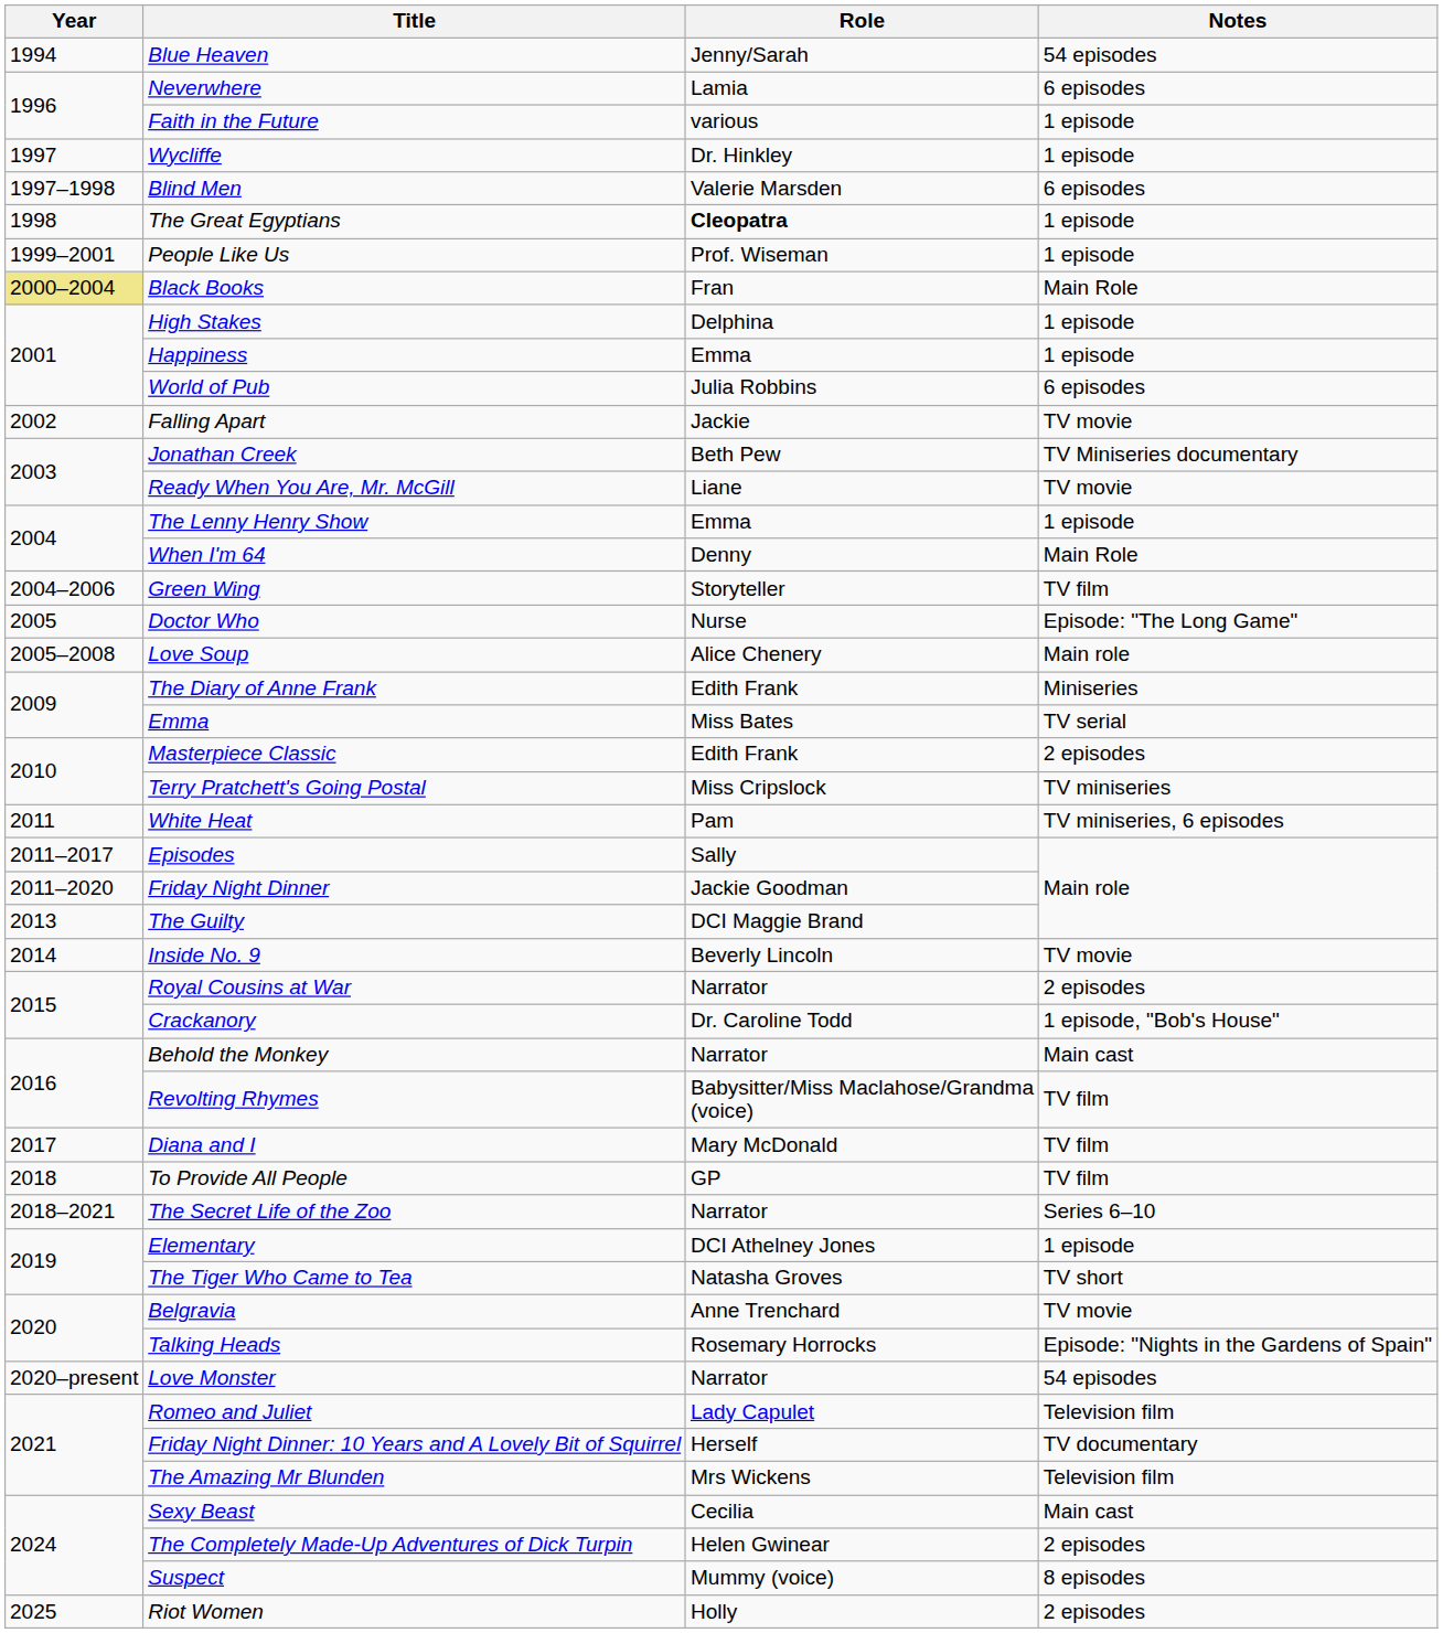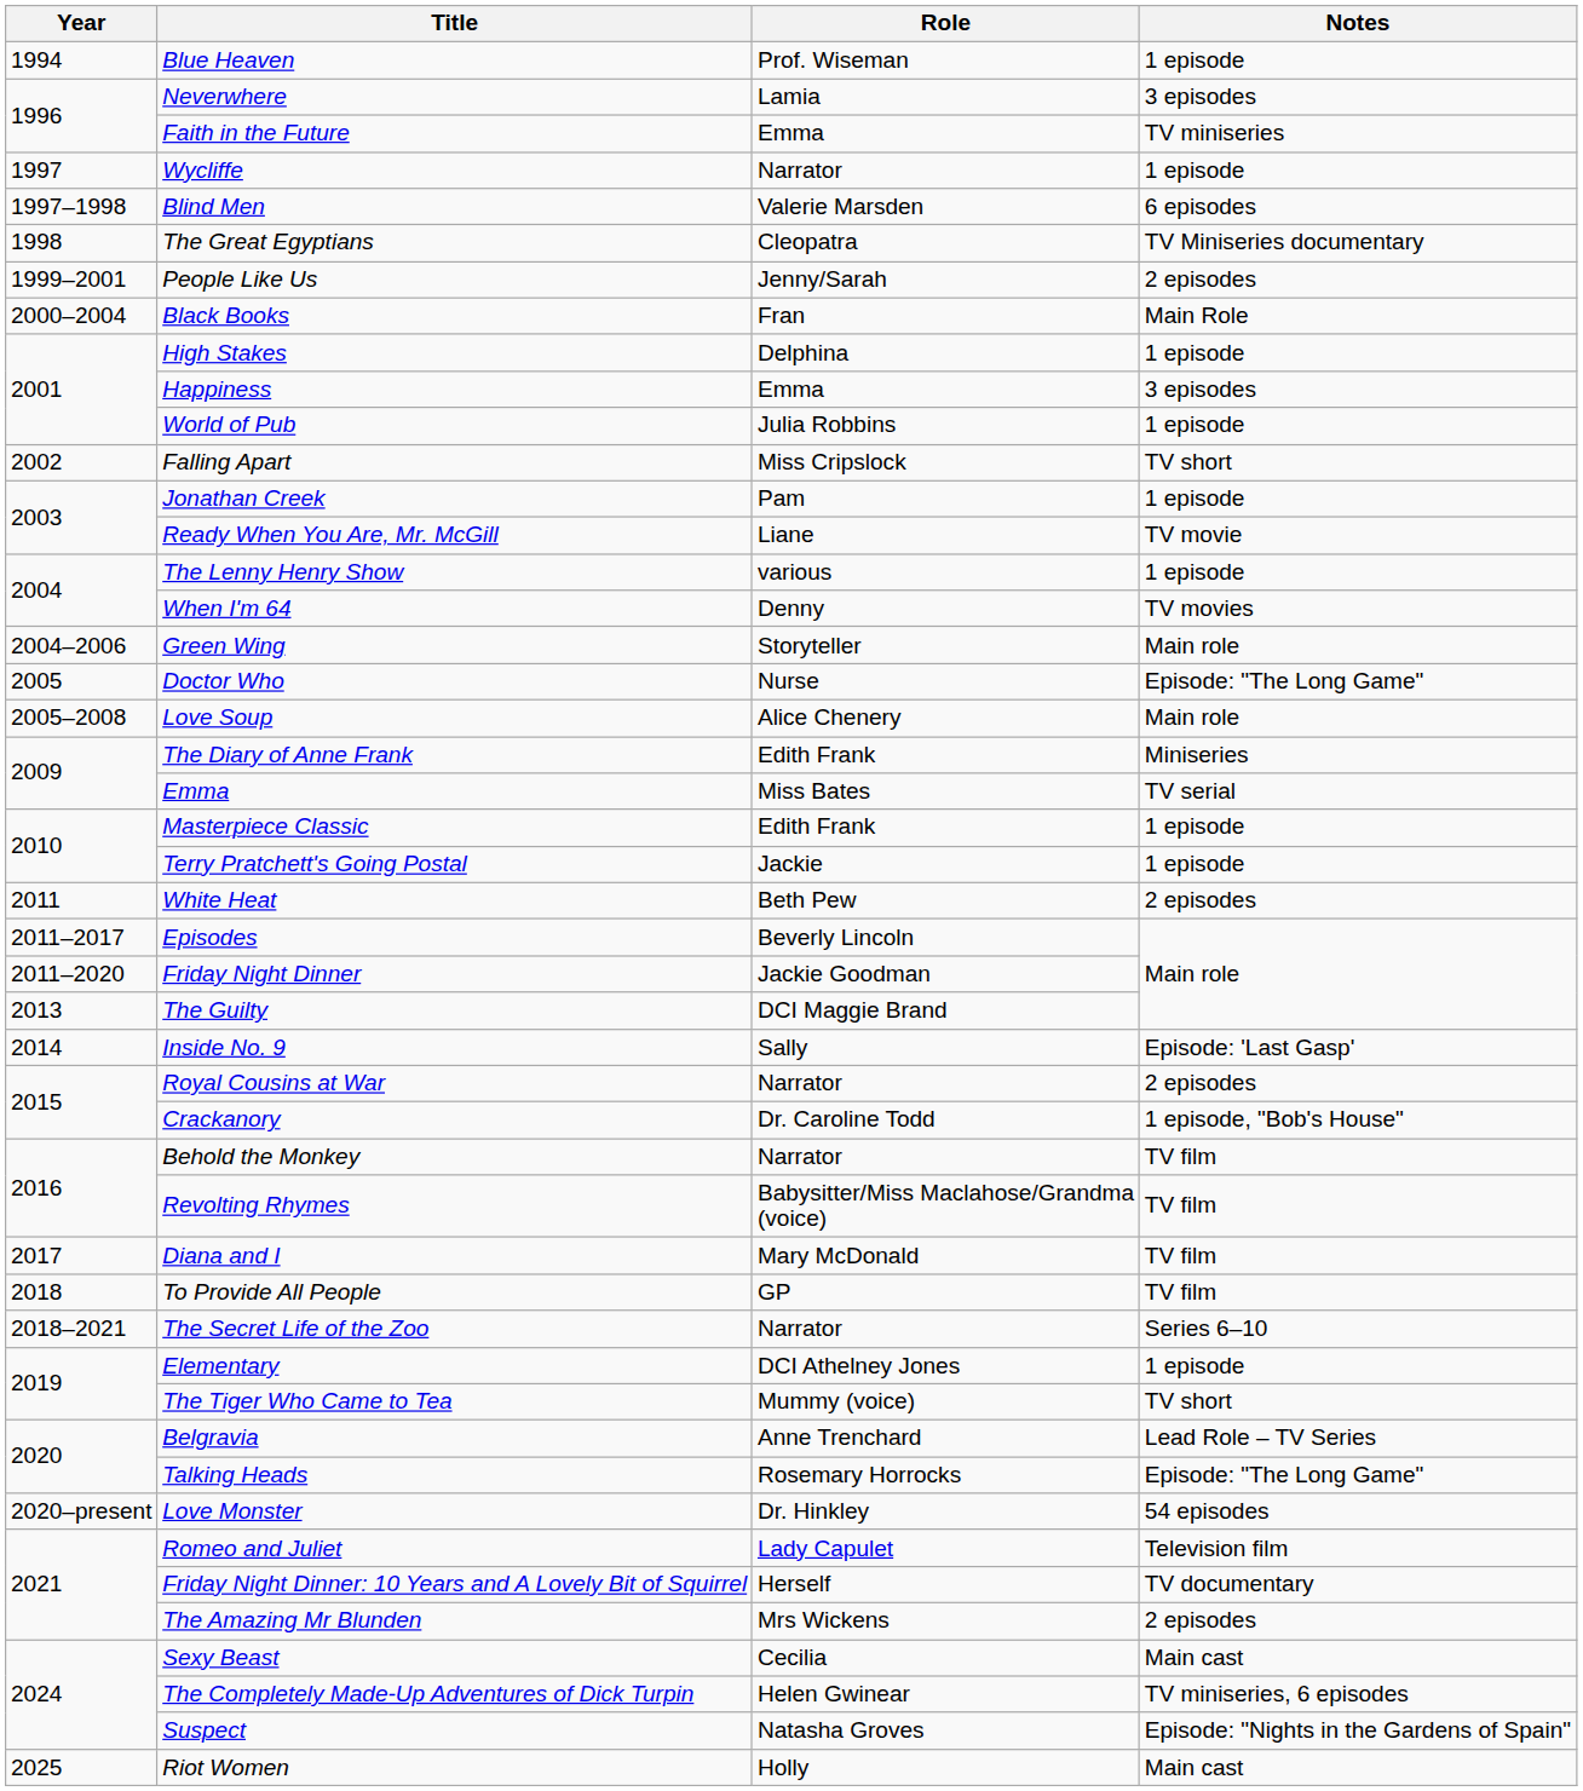Blue Heaven | Role: Jenny/Sarah -> Prof. Wiseman
Blue Heaven | Notes: 54 episodes -> 1 episode
Neverwhere | Notes: 6 episodes -> 3 episodes
Faith in the Future | Role: various -> Emma
Faith in the Future | Notes: 1 episode -> TV miniseries
Wycliffe | Role: Dr. Hinkley -> Narrator
The Great Egyptians | Role: bold -> normal
The Great Egyptians | Notes: 1 episode -> TV Miniseries documentary
People Like Us | Role: Prof. Wiseman -> Jenny/Sarah
People Like Us | Notes: 1 episode -> 2 episodes
Black Books | Year: khaki background -> no background
Happiness | Notes: 1 episode -> 3 episodes
World of Pub | Notes: 6 episodes -> 1 episode
Falling Apart | Role: Jackie -> Miss Cripslock
Falling Apart | Notes: TV movie -> TV short
Jonathan Creek | Role: Beth Pew -> Pam
Jonathan Creek | Notes: TV Miniseries documentary -> 1 episode
The Lenny Henry Show | Role: Emma -> various
When I'm 64 | Notes: Main Role -> TV movies
Green Wing | Notes: TV film -> Main role
Masterpiece Classic | Notes: 2 episodes -> 1 episode
Terry Pratchett's Going Postal | Role: Miss Cripslock -> Jackie
Terry Pratchett's Going Postal | Notes: TV miniseries -> 1 episode
White Heat | Role: Pam -> Beth Pew
White Heat | Notes: TV miniseries, 6 episodes -> 2 episodes
Episodes | Role: Sally -> Beverly Lincoln
Inside No. 9 | Role: Beverly Lincoln -> Sally
Inside No. 9 | Notes: TV movie -> Episode: 'Last Gasp'
Behold the Monkey | Notes: Main cast -> TV film
The Tiger Who Came to Tea | Role: Natasha Groves -> Mummy (voice)
Belgravia | Notes: TV movie -> Lead Role – TV Series
Talking Heads | Notes: Episode: "Nights in the Gardens of Spain" -> Episode: "The Long Game"
Love Monster | Role: Narrator -> Dr. Hinkley
The Amazing Mr Blunden | Notes: Television film -> 2 episodes
The Completely Made-Up Adventures of Dick Turpin | Notes: 2 episodes -> TV miniseries, 6 episodes
Suspect | Role: Mummy (voice) -> Natasha Groves
Suspect | Notes: 8 episodes -> Episode: "Nights in the Gardens of Spain"
Riot Women | Notes: 2 episodes -> Main cast
